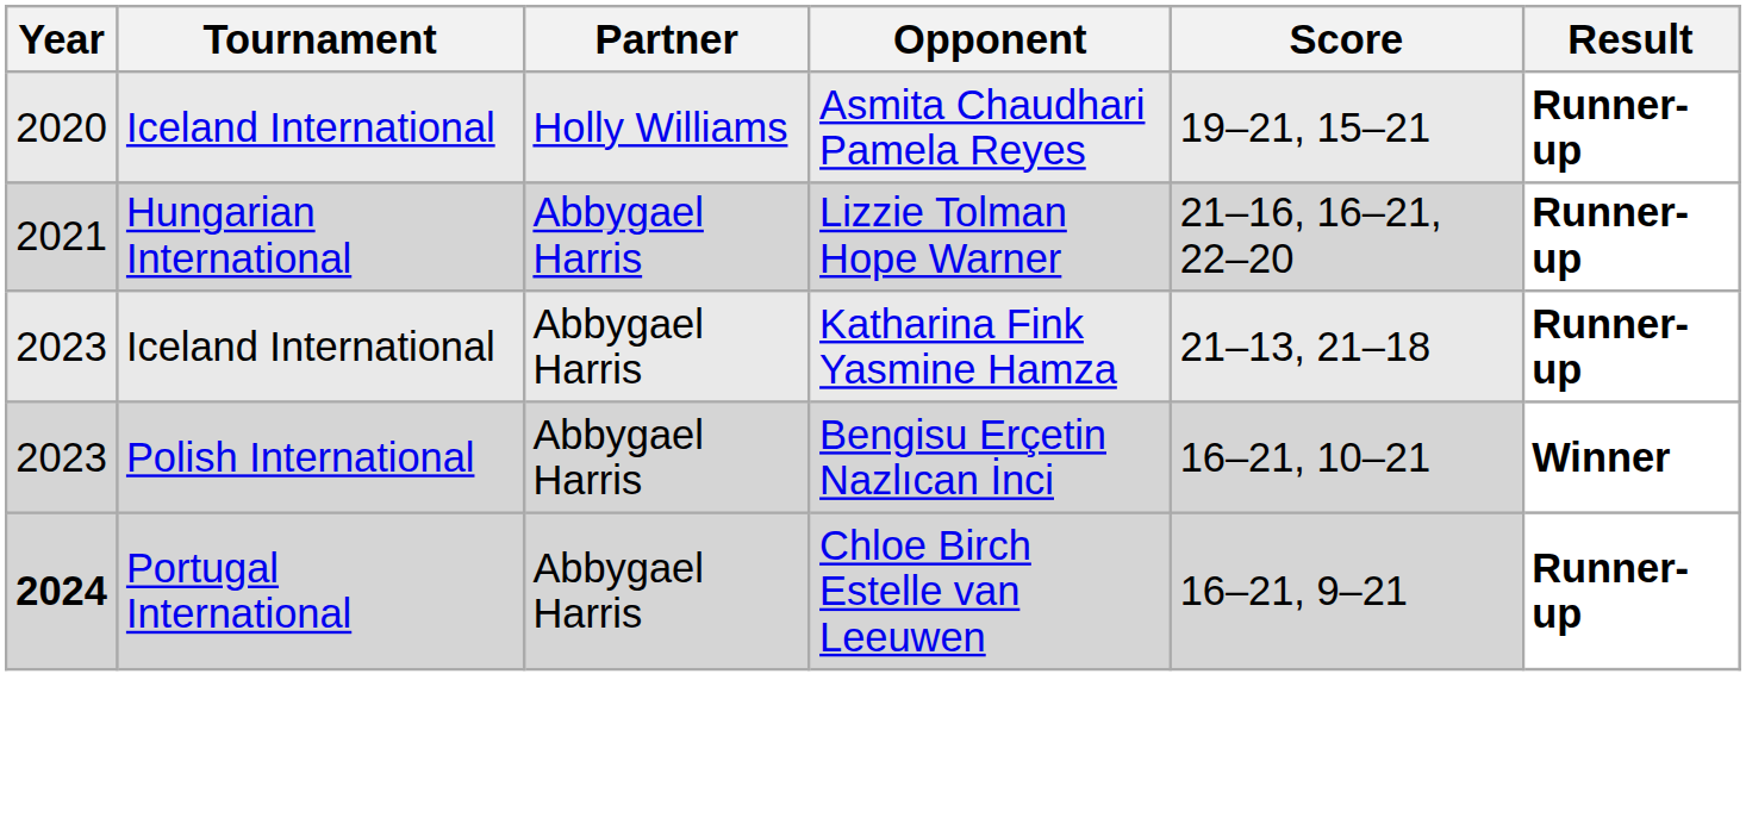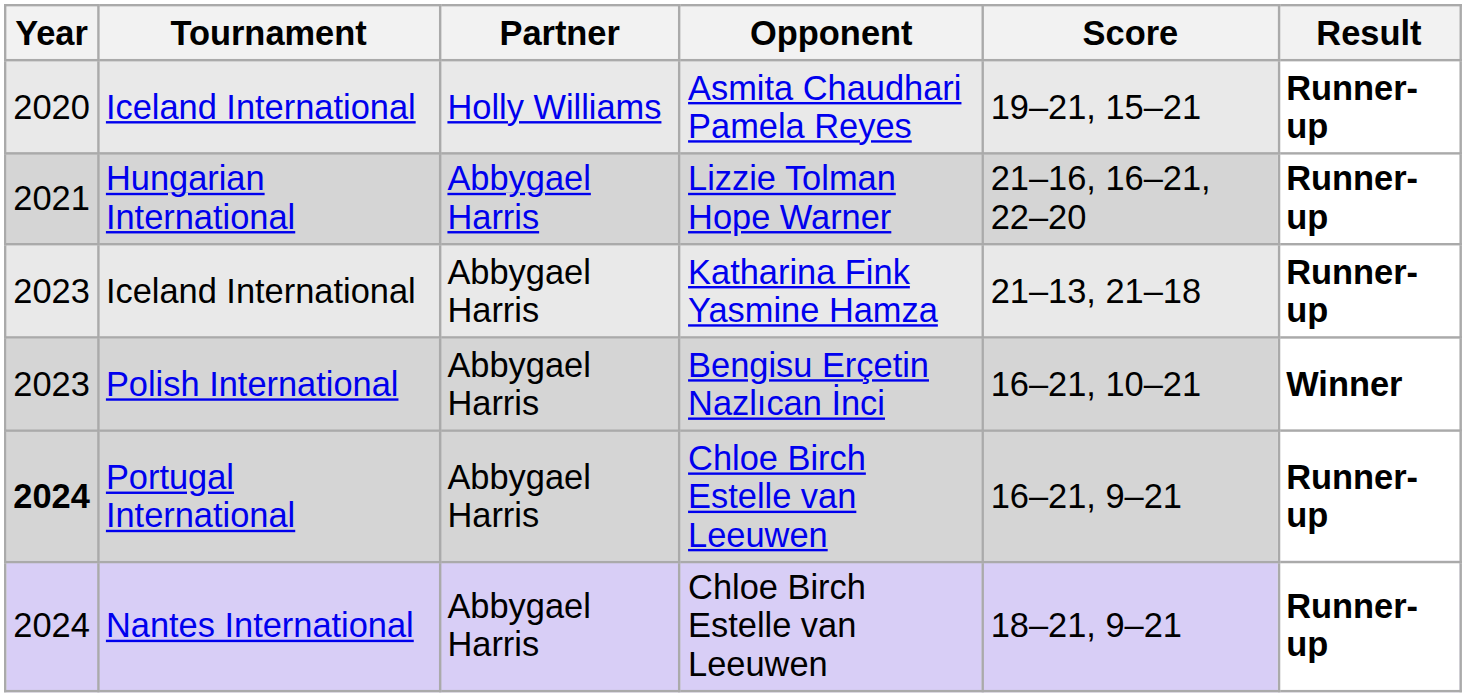+ row: 2024 | Nantes International | Abbygael Harris | Chloe Birch Estelle van Leeuwen | 18–21, 9–21 | Runner-up
